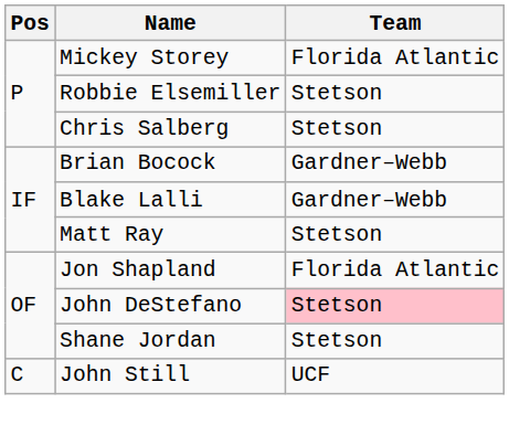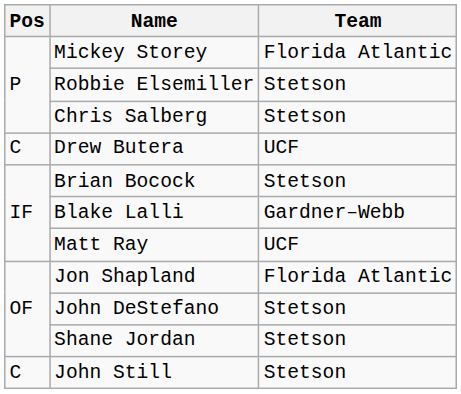+ row: C | Drew Butera | UCF
Brian Bocock | Team: Gardner–Webb -> Stetson
Matt Ray | Team: Stetson -> UCF
John DeStefano | Team: pink background -> no background
John Still | Team: UCF -> Stetson
